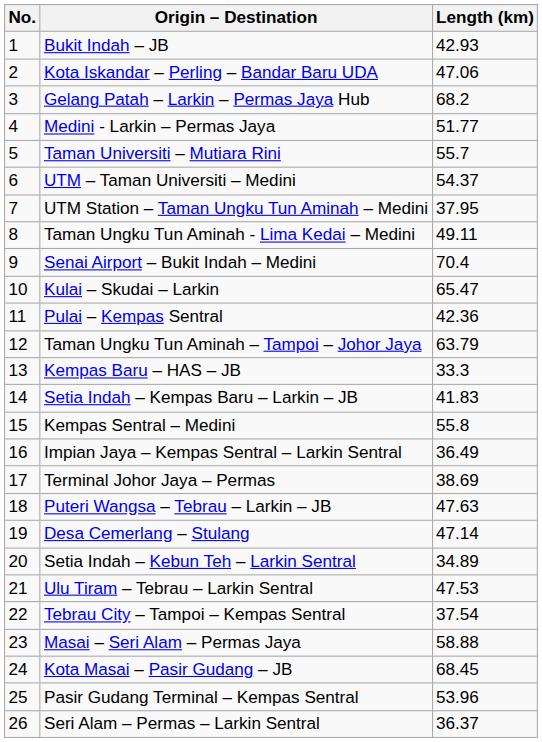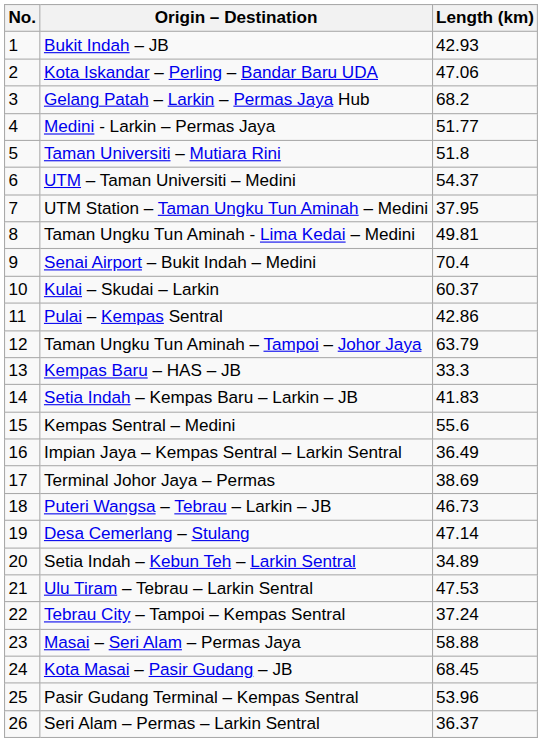Taman Universiti – Mutiara Rini | Length (km): 55.7 -> 51.8
Taman Ungku Tun Aminah - Lima Kedai – Medini | Length (km): 49.11 -> 49.81
Kulai – Skudai – Larkin | Length (km): 65.47 -> 60.37
Pulai – Kempas Sentral | Length (km): 42.36 -> 42.86
Kempas Sentral – Medini | Length (km): 55.8 -> 55.6
Puteri Wangsa – Tebrau – Larkin – JB | Length (km): 47.63 -> 46.73
Tebrau City – Tampoi – Kempas Sentral | Length (km): 37.54 -> 37.24
